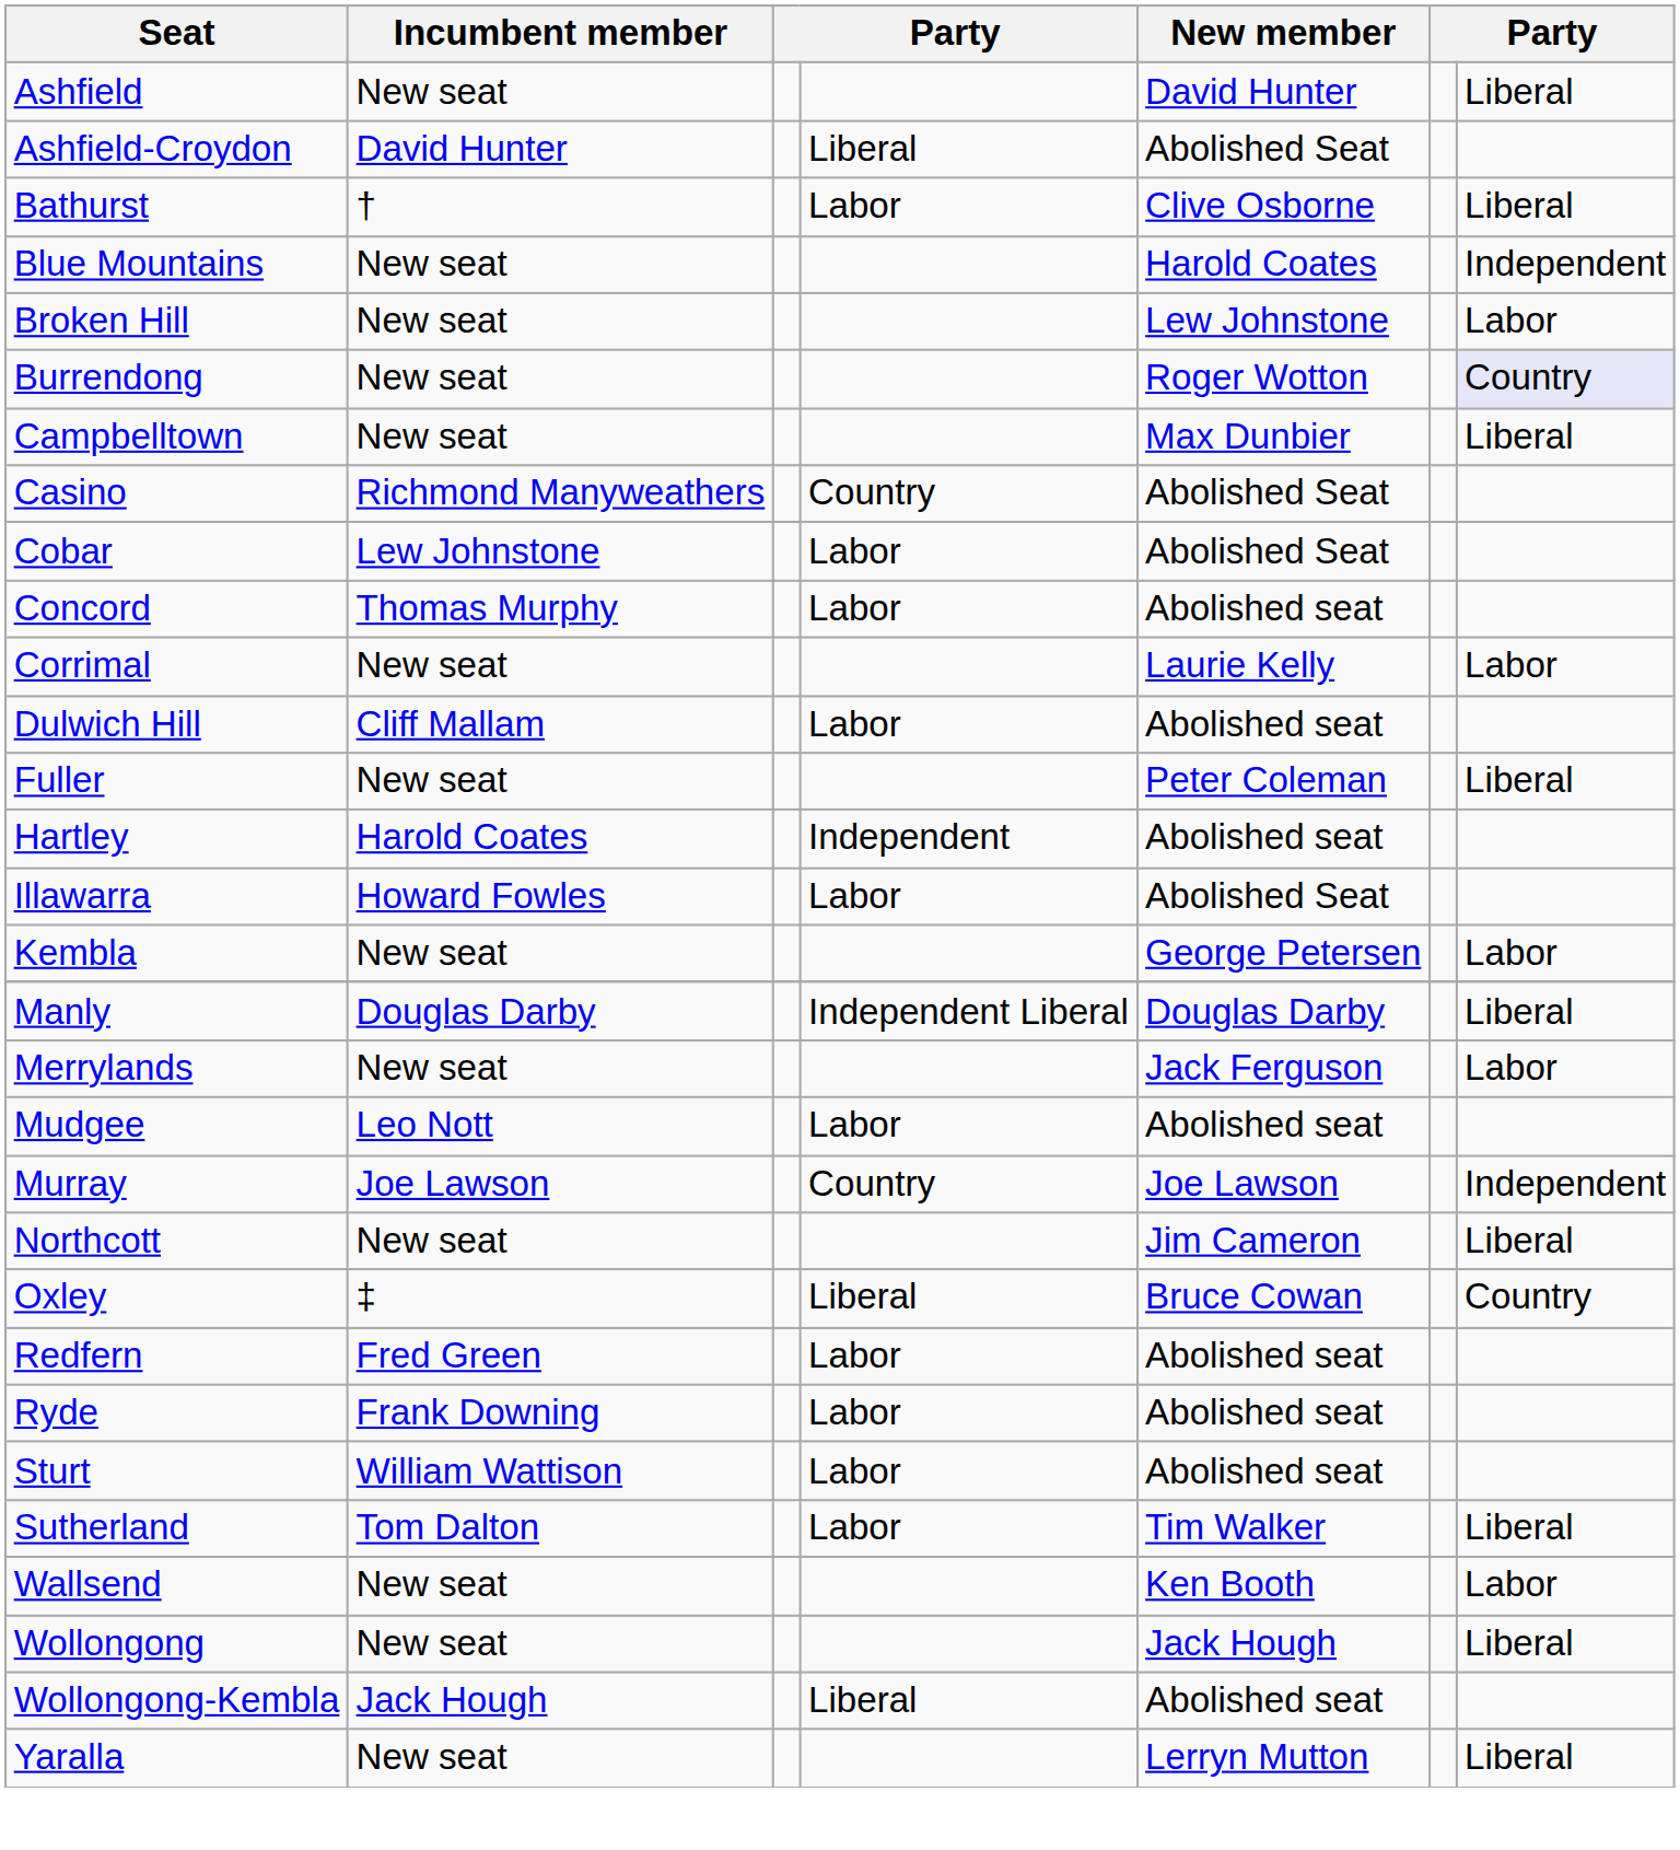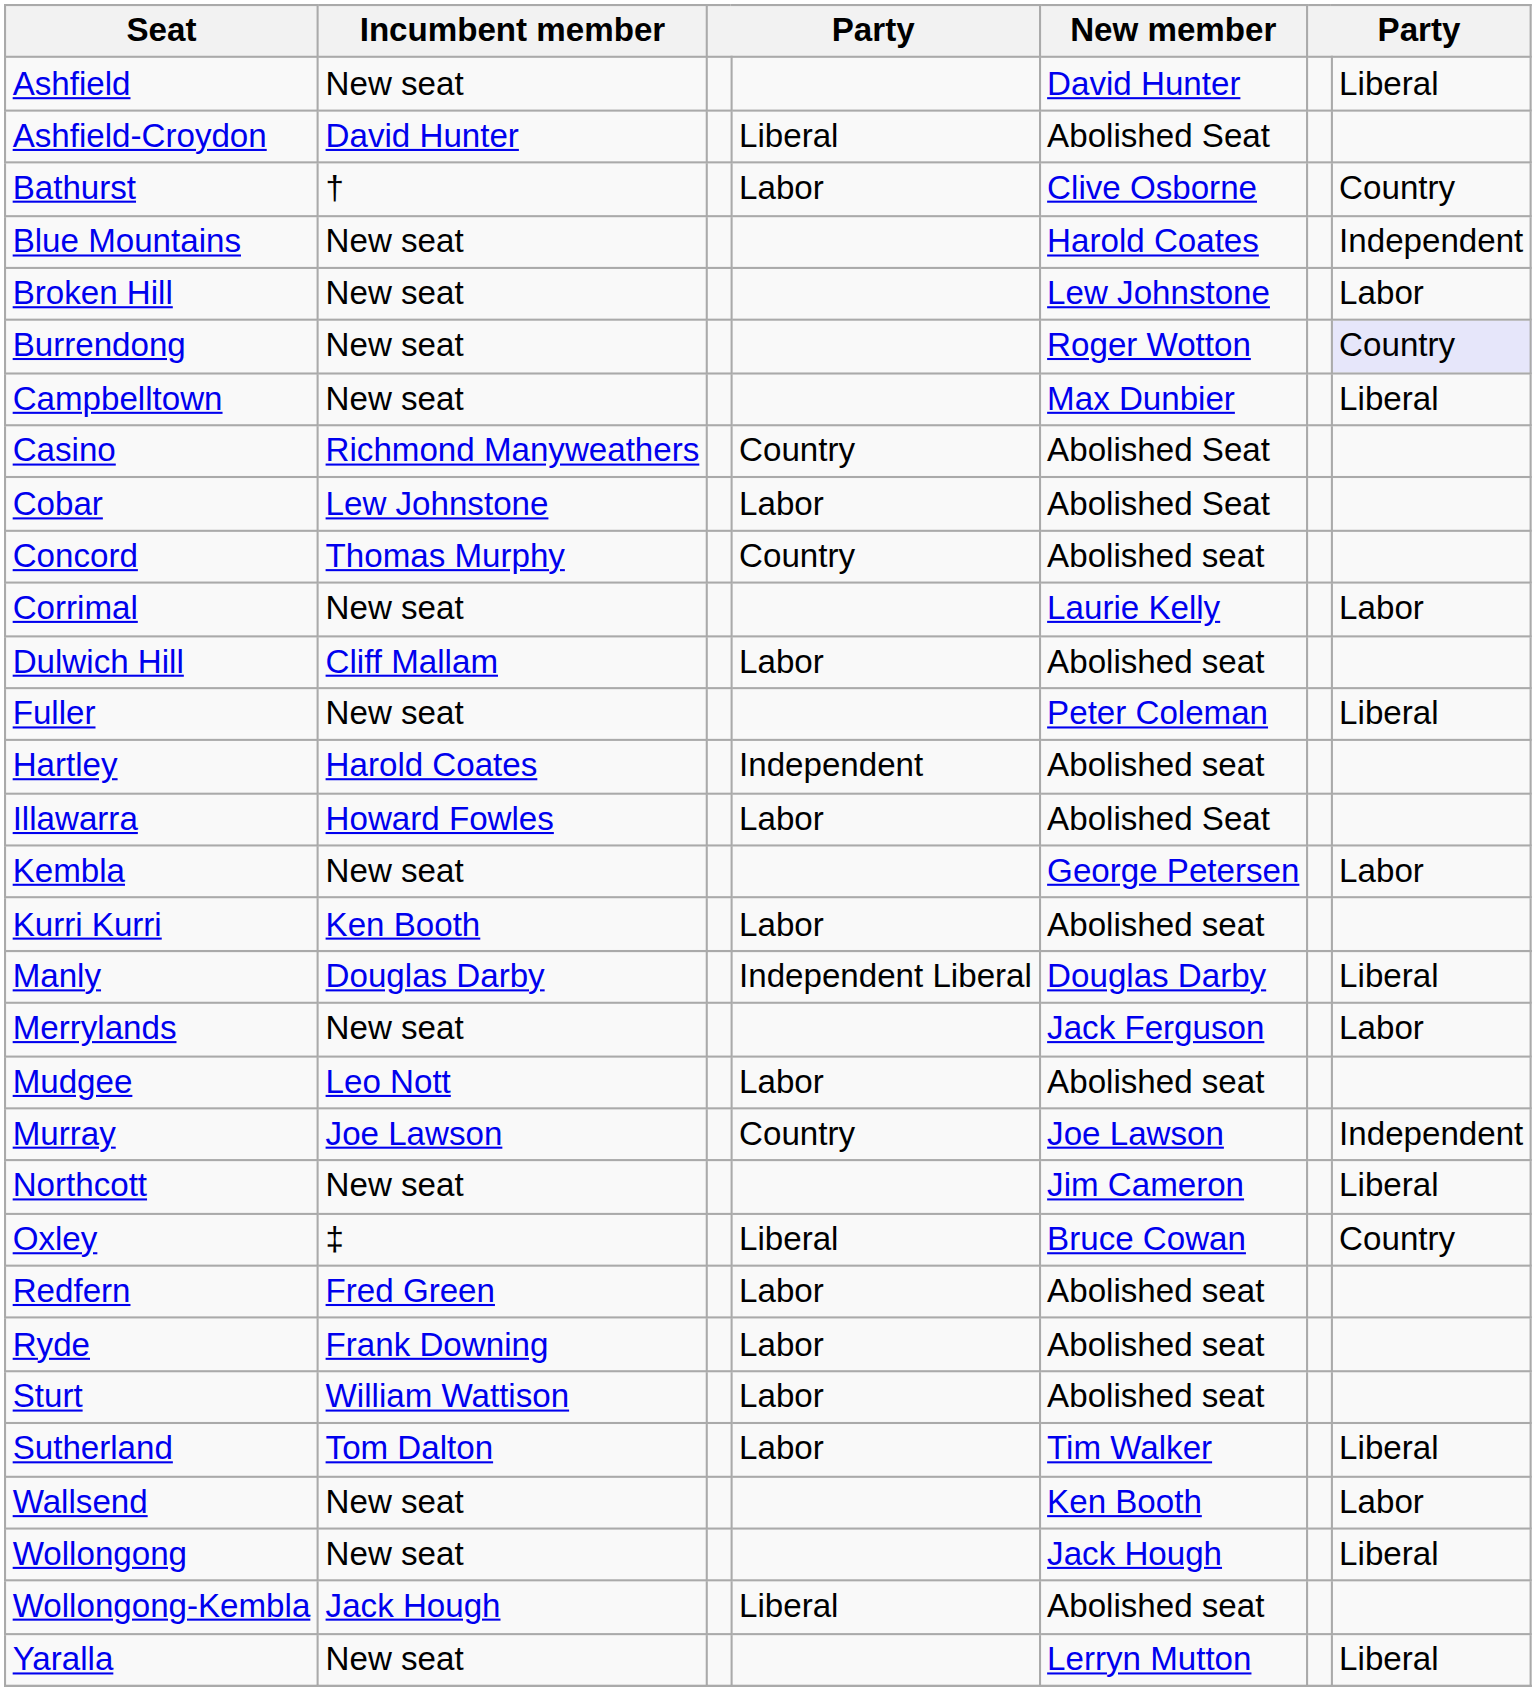Bathurst | column 7: Liberal -> Country
Concord | column 4: Labor -> Country
+ row: Kurri Kurri | Ken Booth | Labor | Abolished seat
